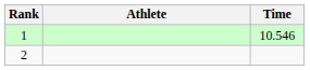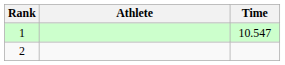1 | Time: 10.546 -> 10.547
